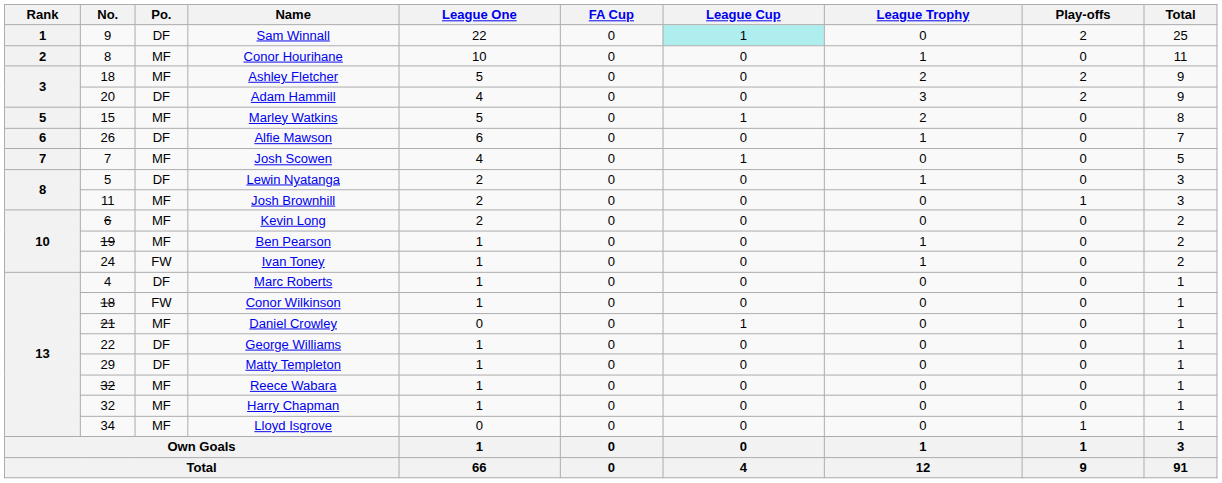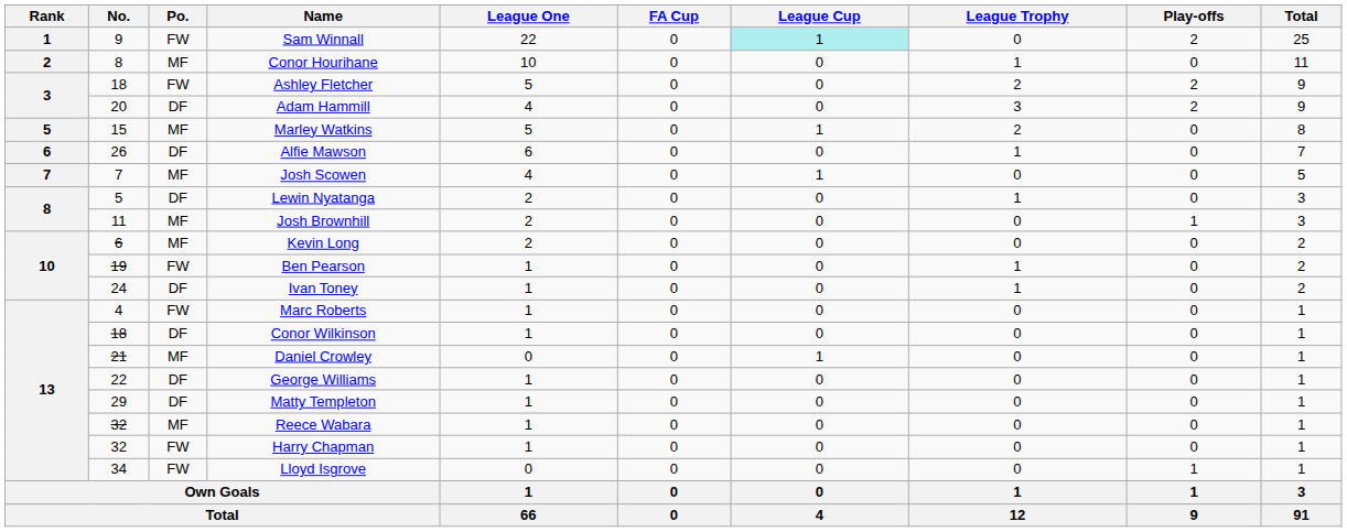Sam Winnall | Po.: DF -> FW
Ashley Fletcher | Po.: MF -> FW
Ben Pearson | Po.: MF -> FW
Ivan Toney | Po.: FW -> DF
Marc Roberts | Po.: DF -> FW
Conor Wilkinson | Po.: FW -> DF
Harry Chapman | Po.: MF -> FW
Lloyd Isgrove | Po.: MF -> FW
